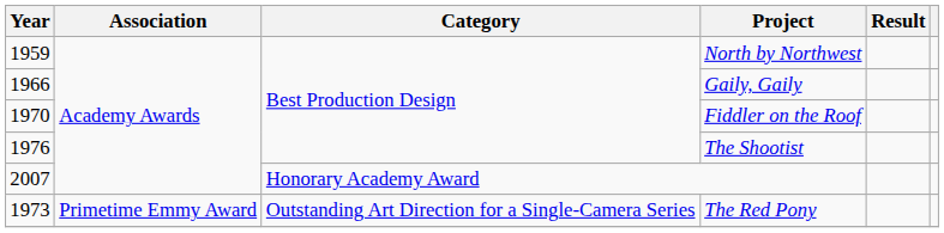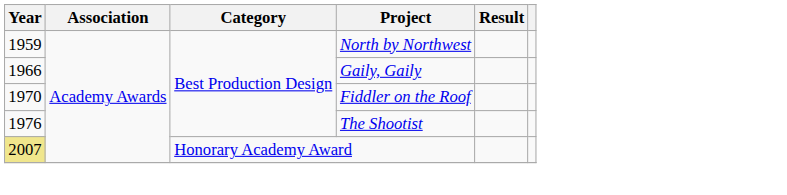Honorary Academy Award | Year: no background -> khaki background
- row: 1973 | Primetime Emmy Award | Outstanding Art Direction for a Single-Camera Series | The Red Pony
